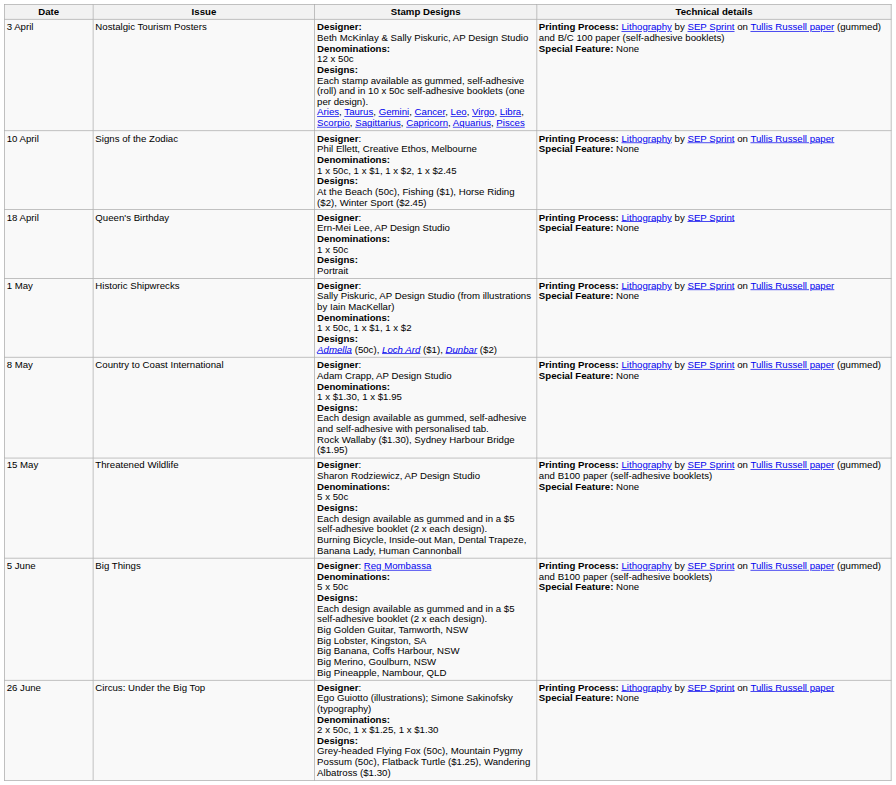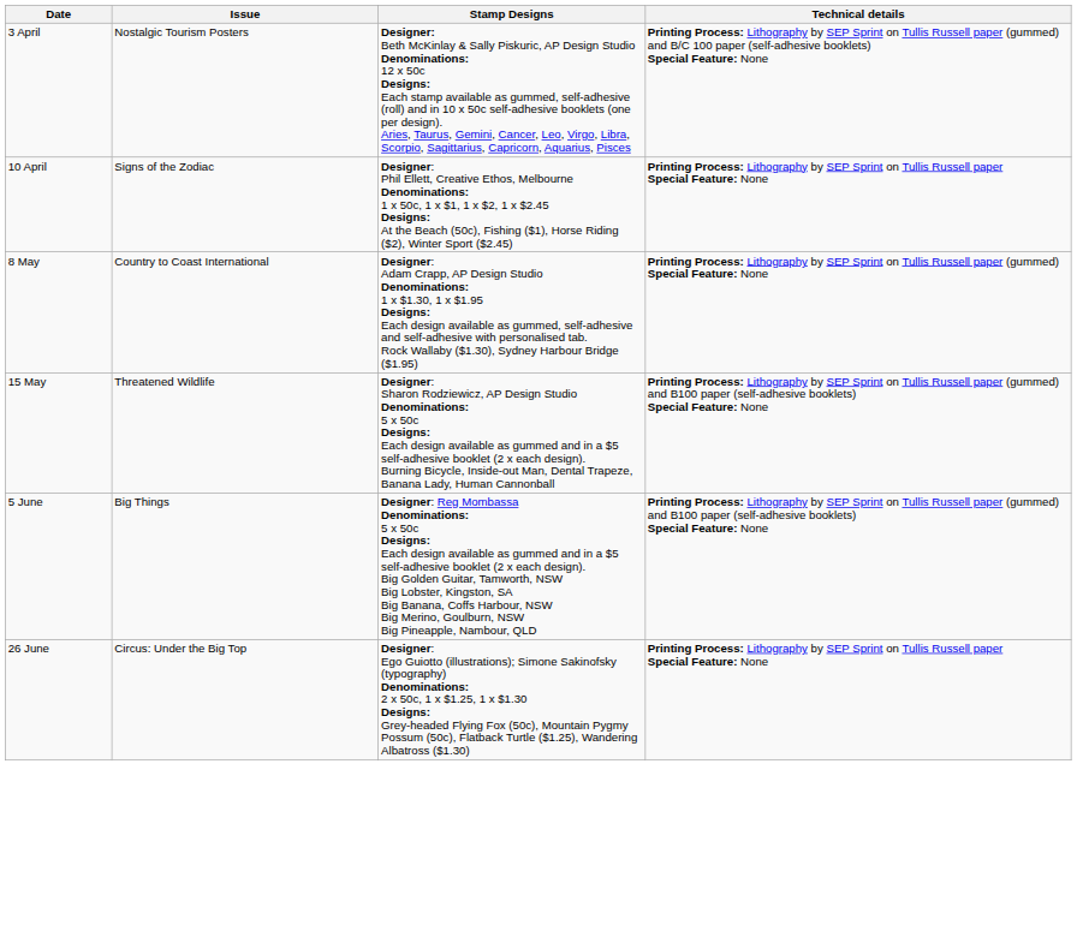- row: 18 April | Queen's Birthday | Designer: Ern-Mei Lee, AP Design Studio Denominations: 1 x 50c Designs: Portrait | Printing Process: Lithography by SEP Sprint Special Feature: None
- row: 1 May | Historic Shipwrecks | Designer: Sally Piskuric, AP Design Studio (from illustrations by Iain MacKellar) Denominations: 1 x 50c, 1 x $1, 1 x $2 Designs: Admella (50c), Loch Ard ($1), Dunbar ($2) | Printing Process: Lithography by SEP Sprint on Tullis Russell paper Special Feature: None
